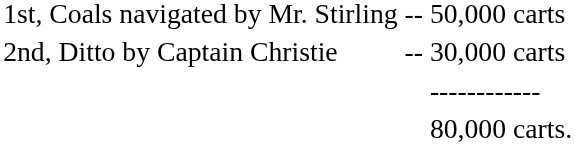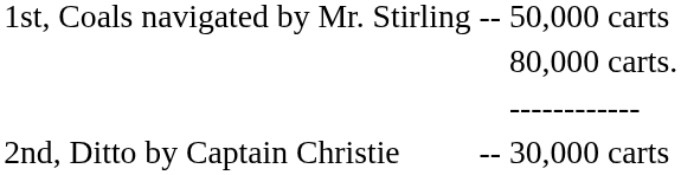rows swapped: 30,000 carts <-> 80,000 carts.
